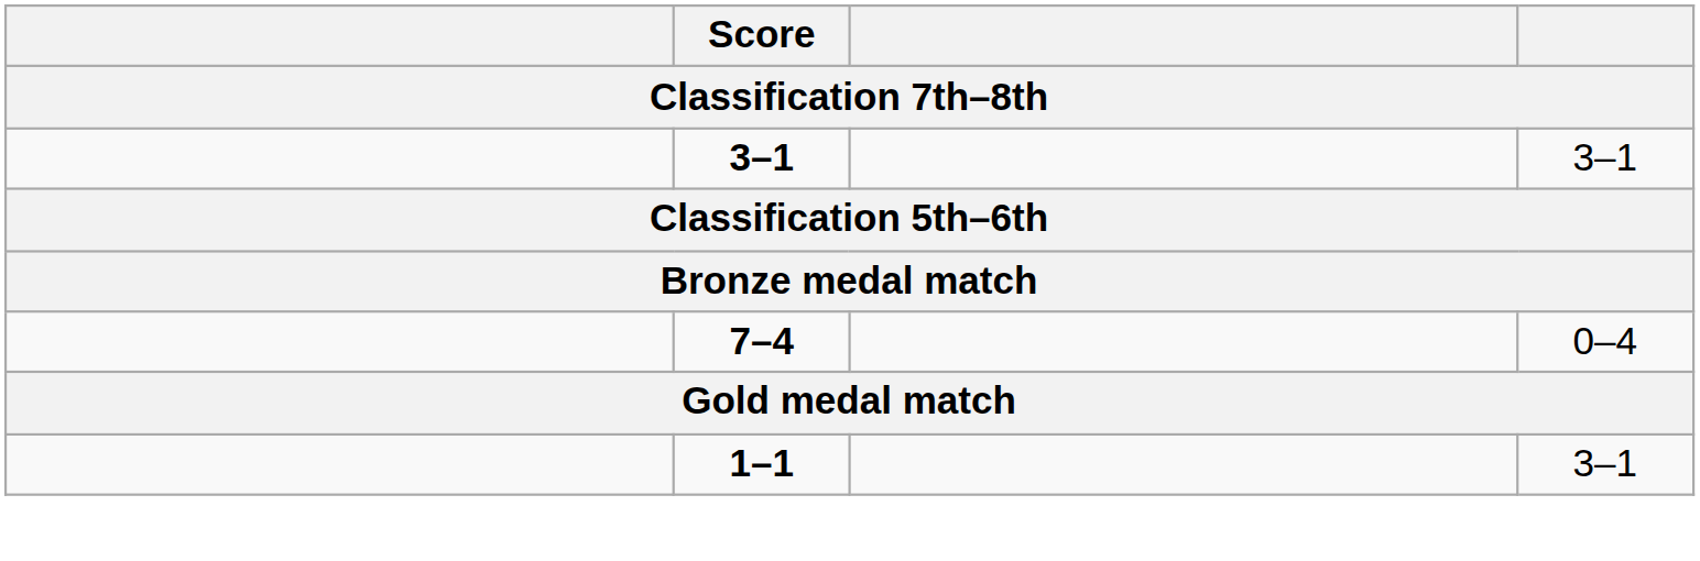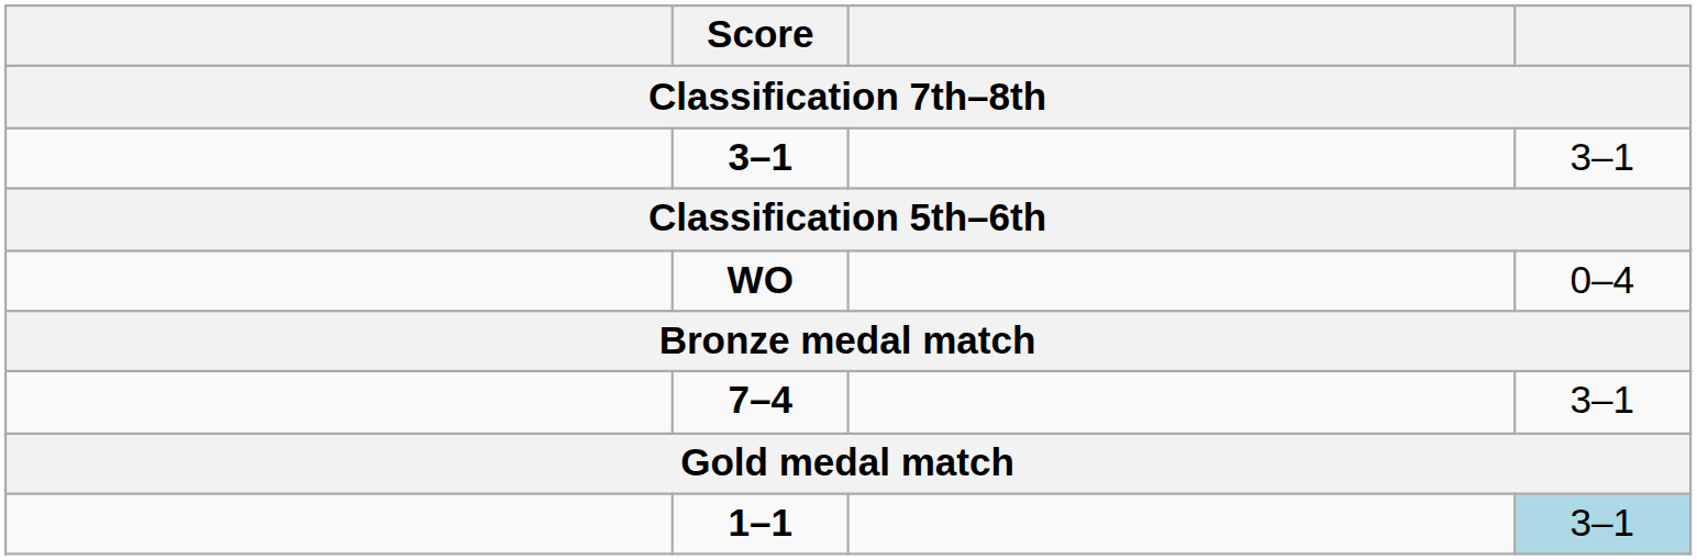+ row: WO | 0–4
7–4 | column 4: 0–4 -> 3–1
1–1 | column 4: no background -> lightblue background
